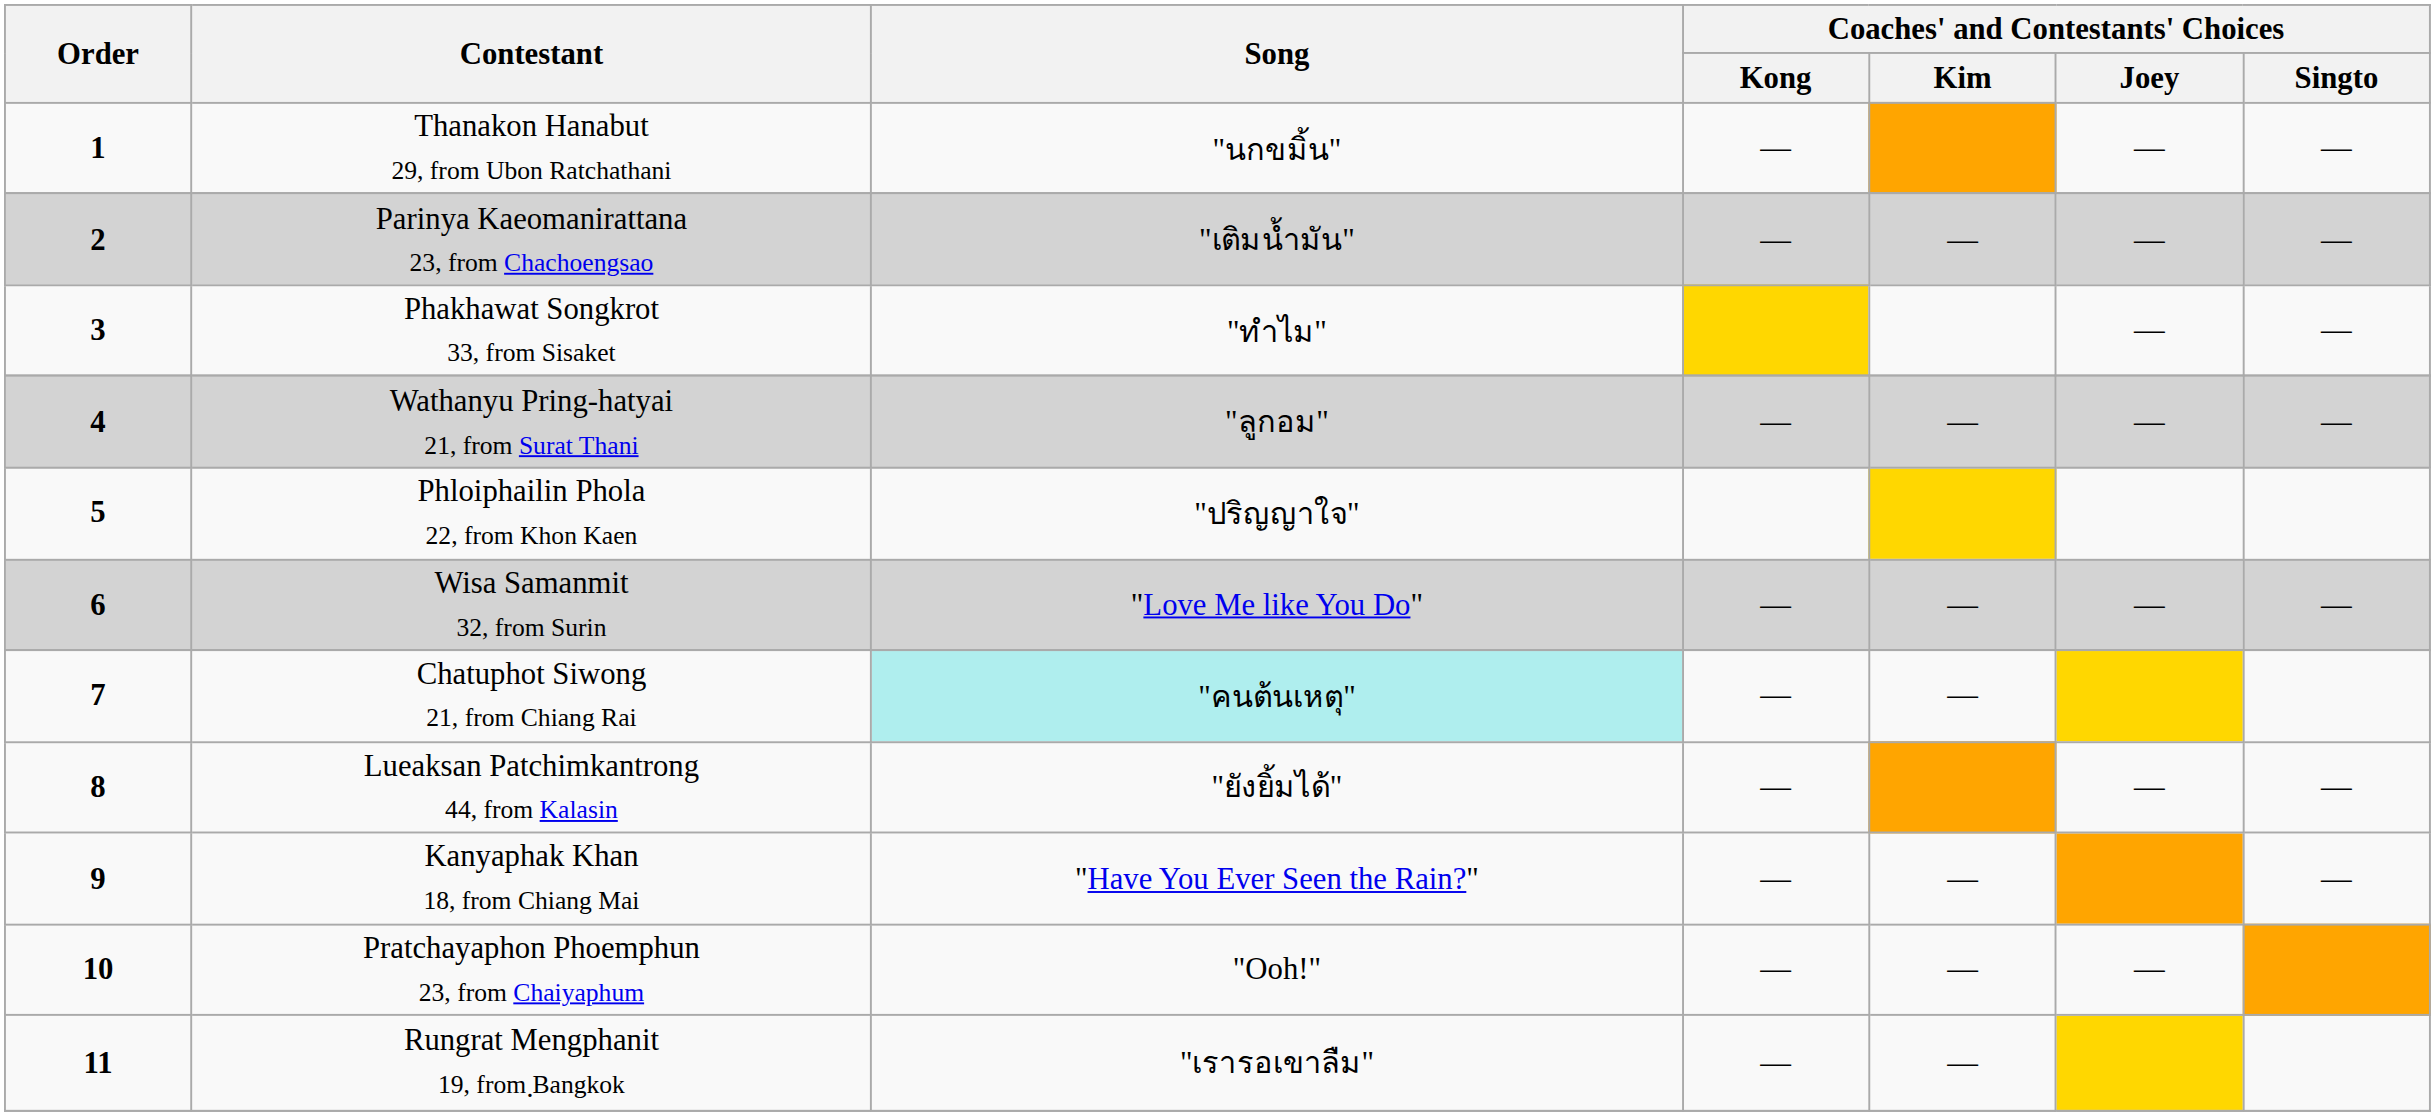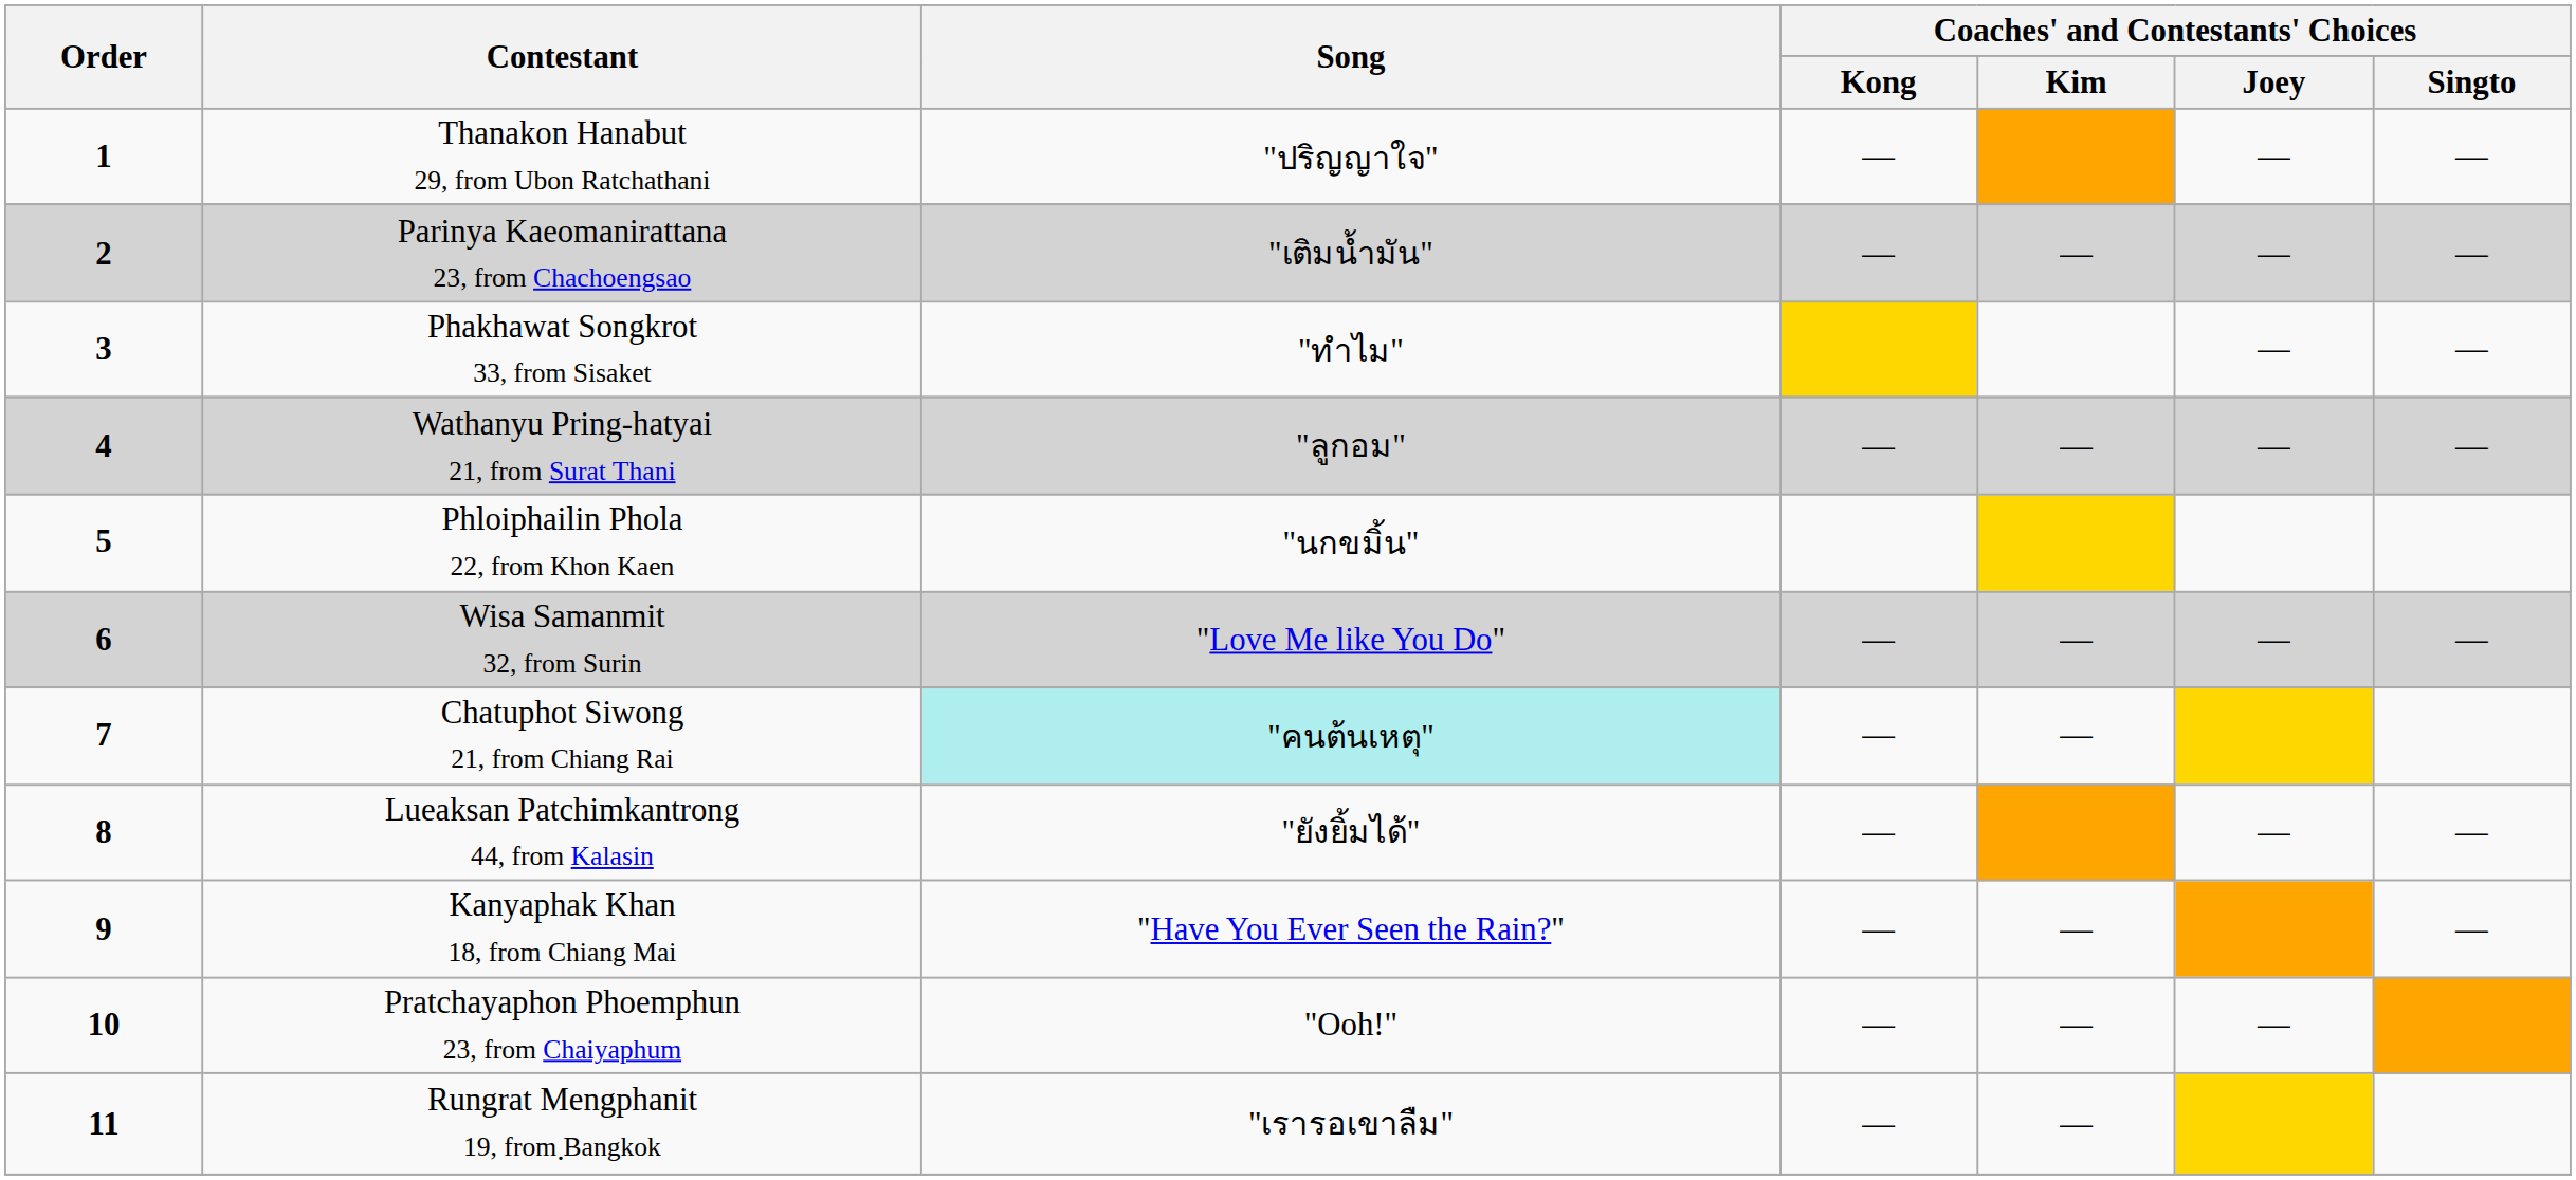Thanakon Hanabut 29, from Ubon Ratchathani | Song: "นกขมิ้น" -> "ปริญญาใจ"
Phloiphailin Phola 22, from Khon Kaen | Song: "ปริญญาใจ" -> "นกขมิ้น"
